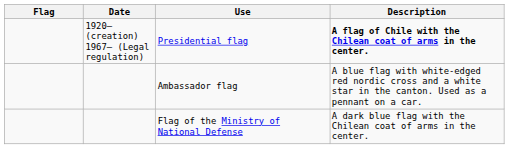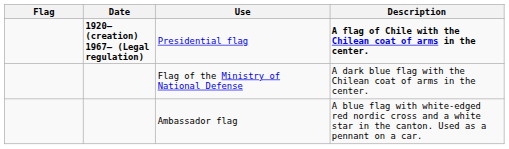Presidential flag | Date: normal -> bold
rows swapped: Ambassador flag <-> Flag of the Ministry of National Defense
